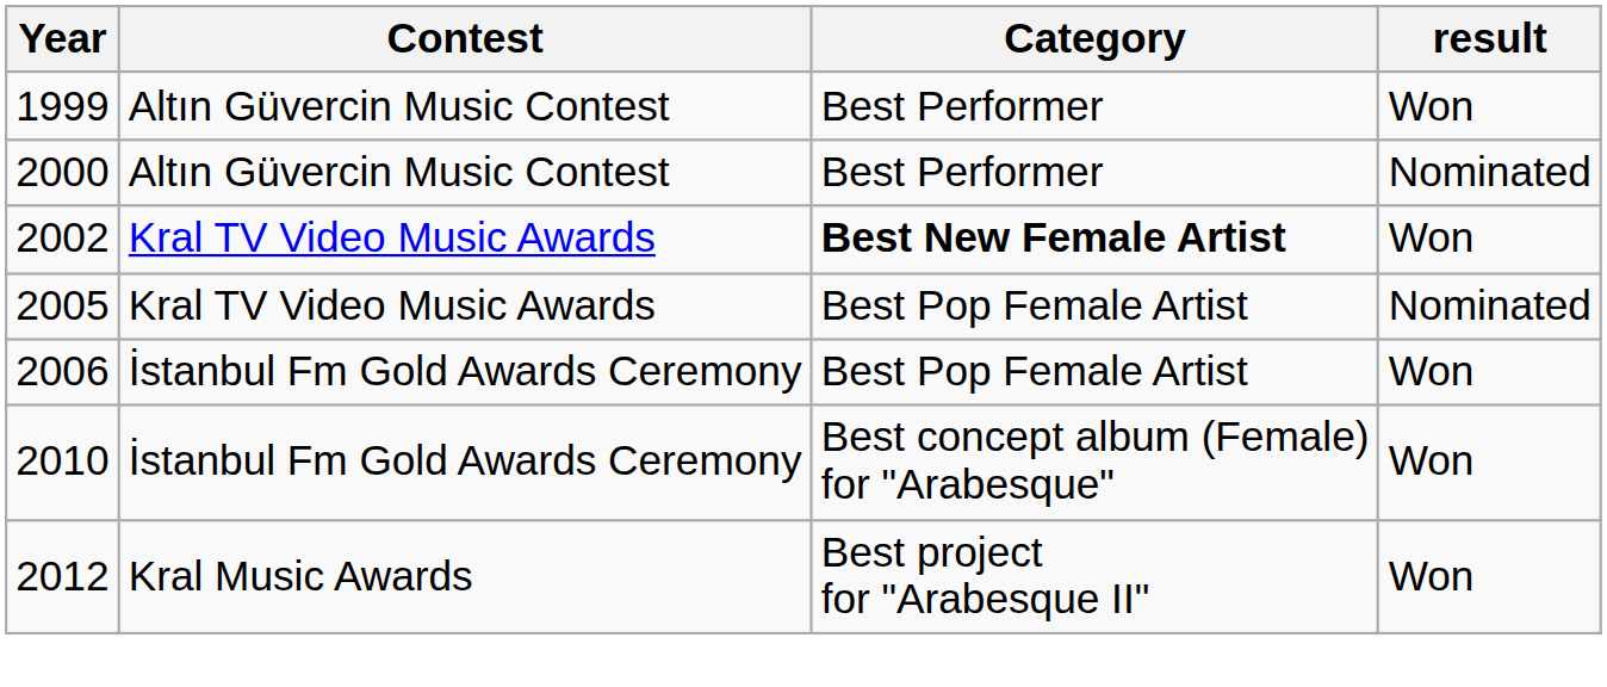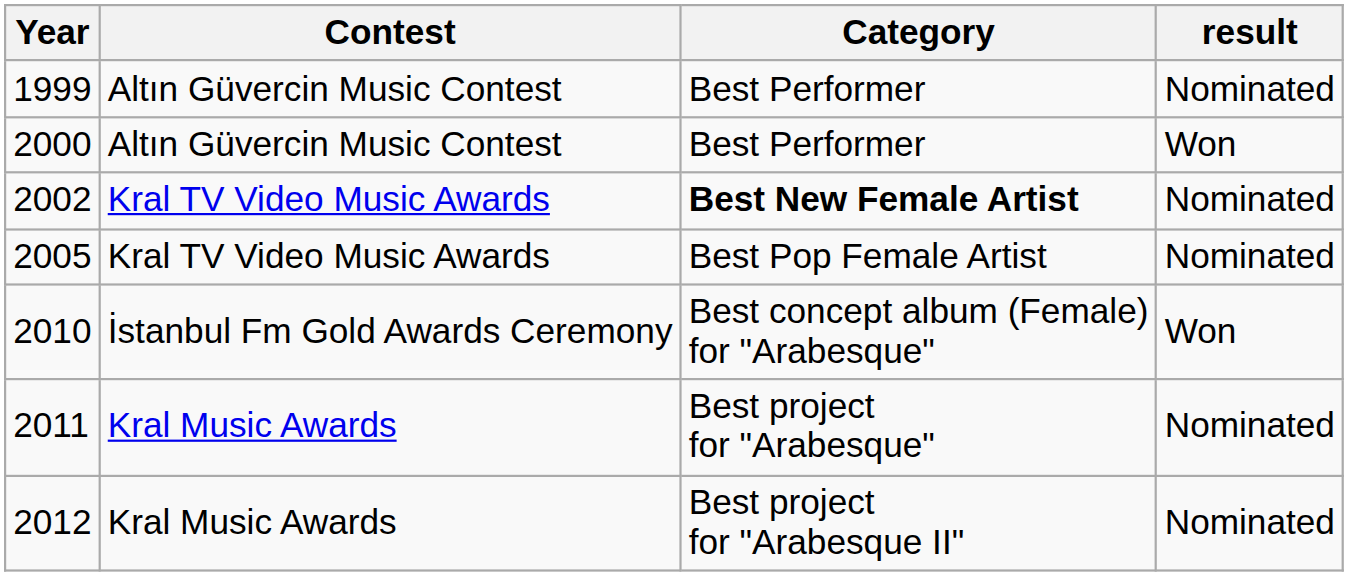1999 | result: Won -> Nominated
2000 | result: Nominated -> Won
2002 | result: Won -> Nominated
- row: 2006 | İstanbul Fm Gold Awards Ceremony | Best Pop Female Artist | Won
+ row: 2011 | Kral Music Awards | Best project for "Arabesque" | Nominated
2012 | result: Won -> Nominated
